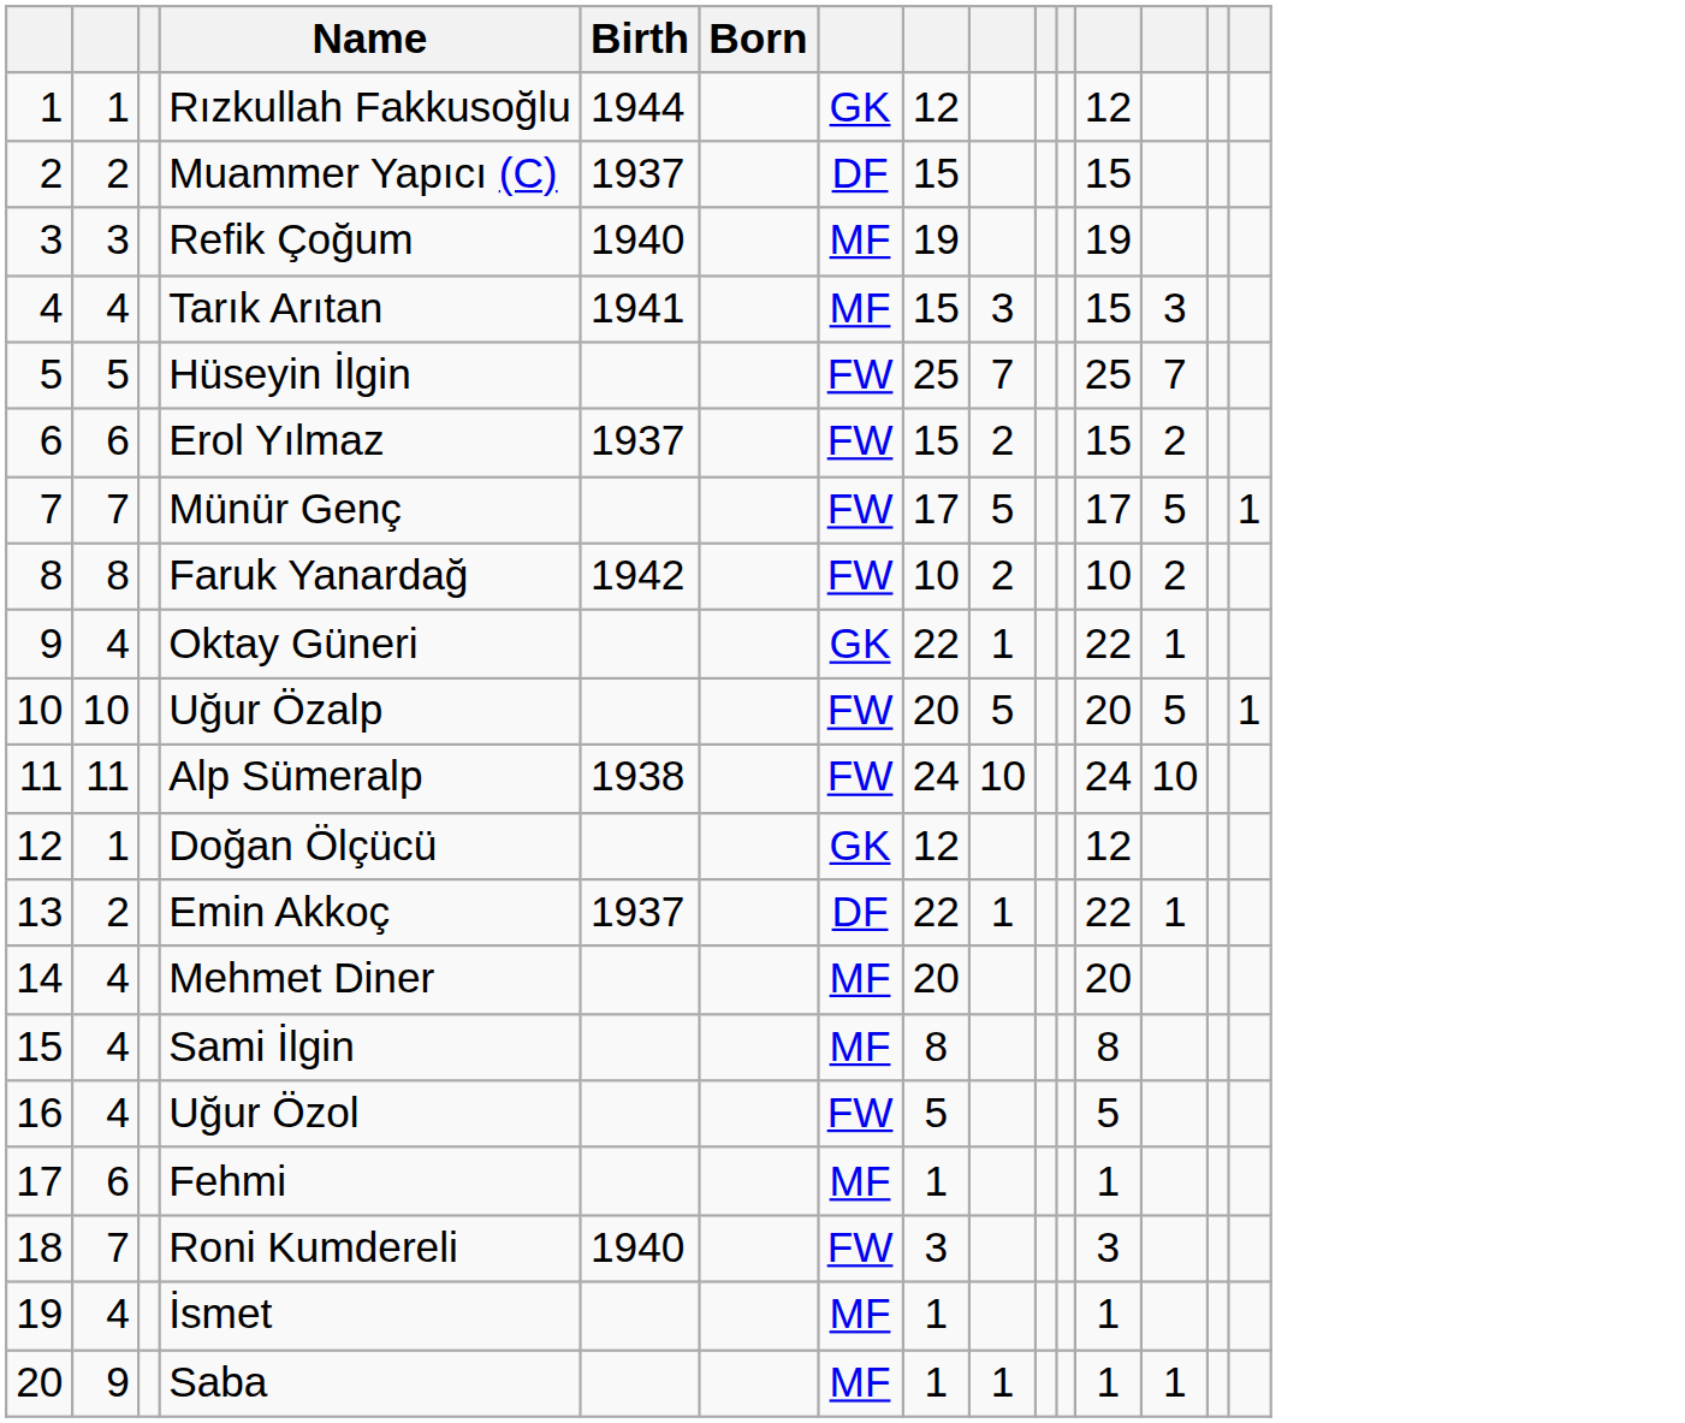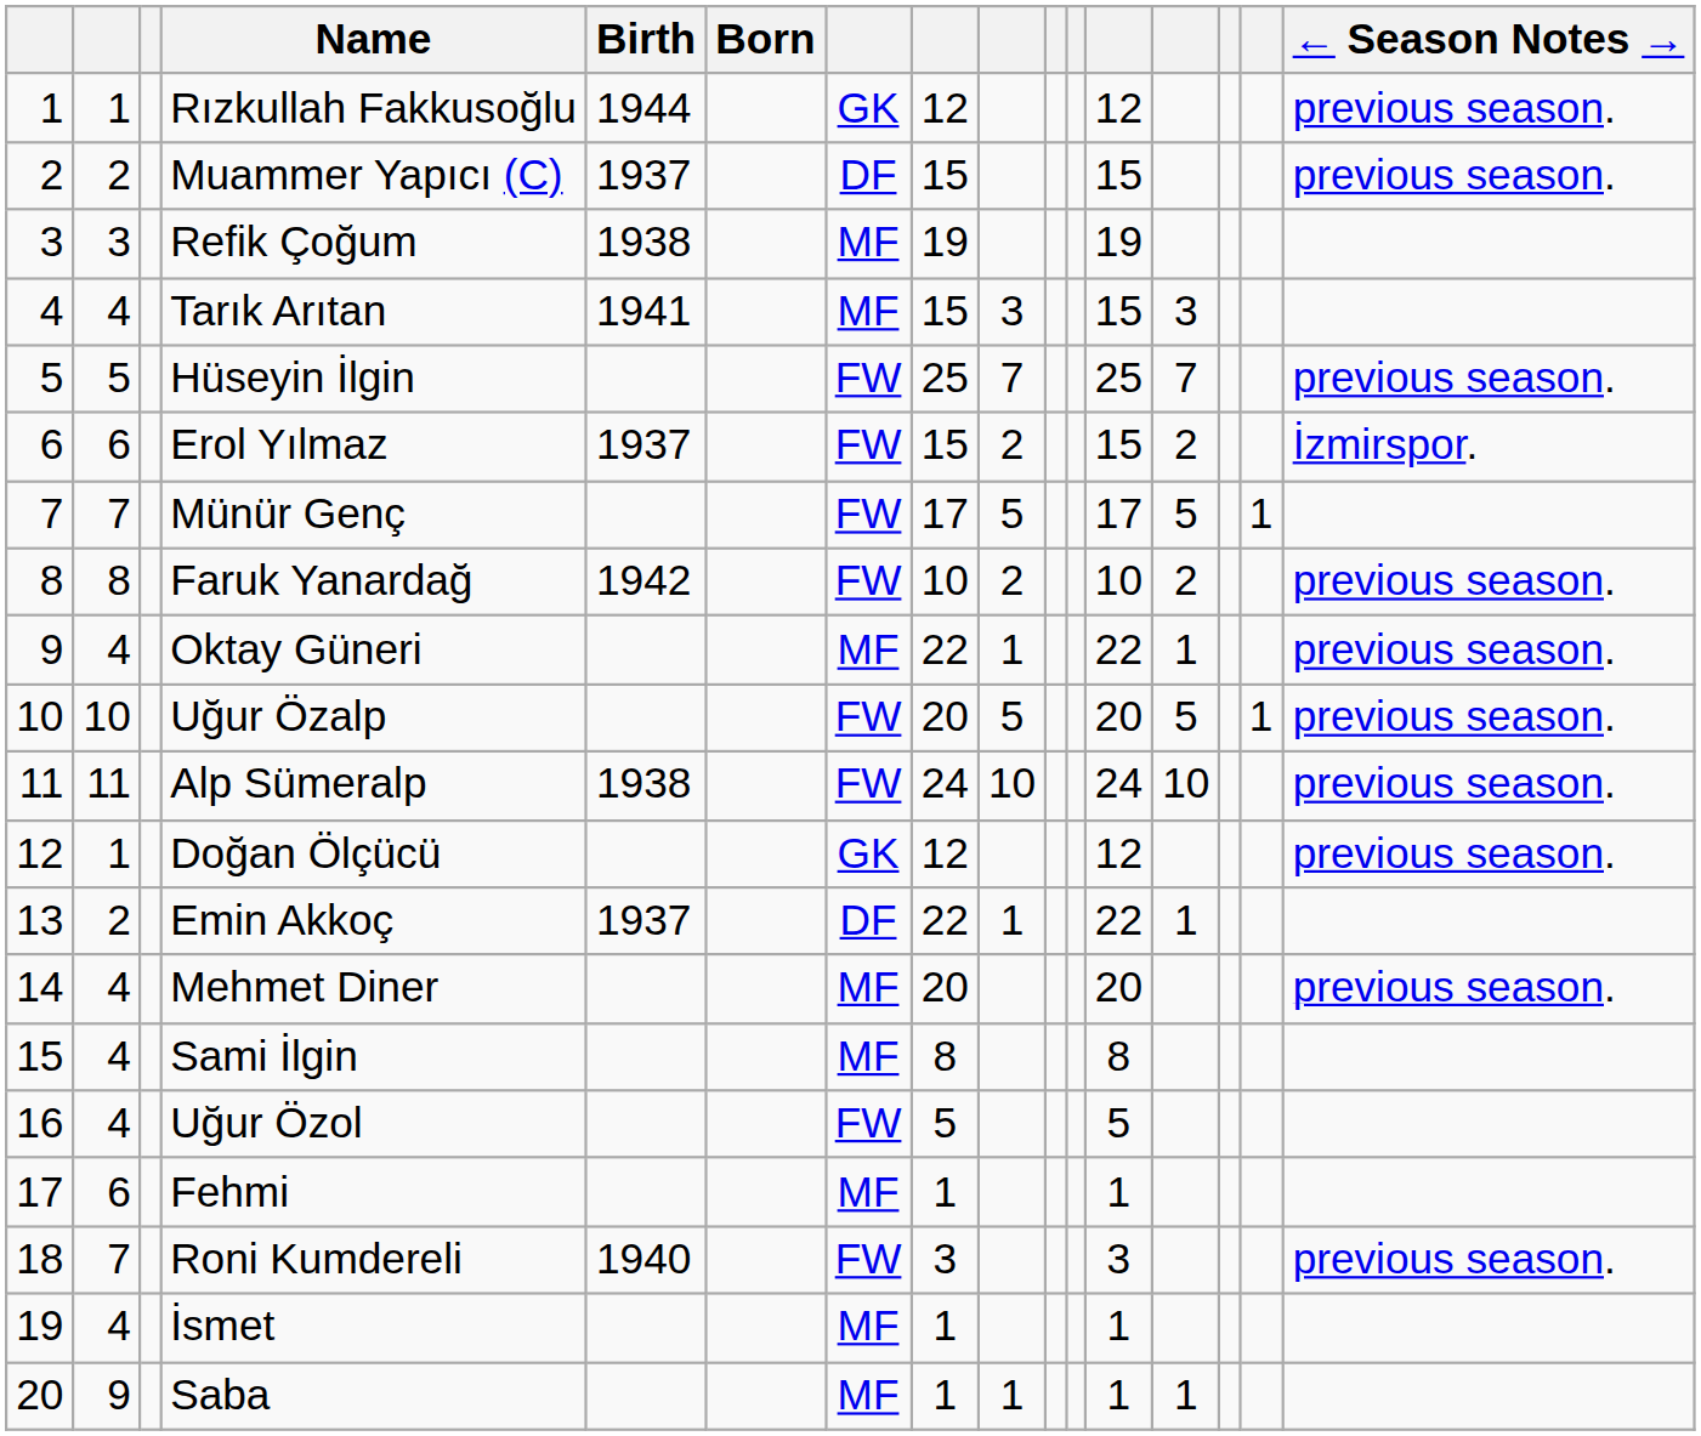+ column: ← Season Notes → | previous season. | previous season. | previous season. | İzmirspor. | previous season. | previous season. | previous season. | previous season. | previous season. | previous season. | previous season.
Refik Çoğum | Birth: 1940 -> 1938
Oktay Güneri | column 7: GK -> MF
